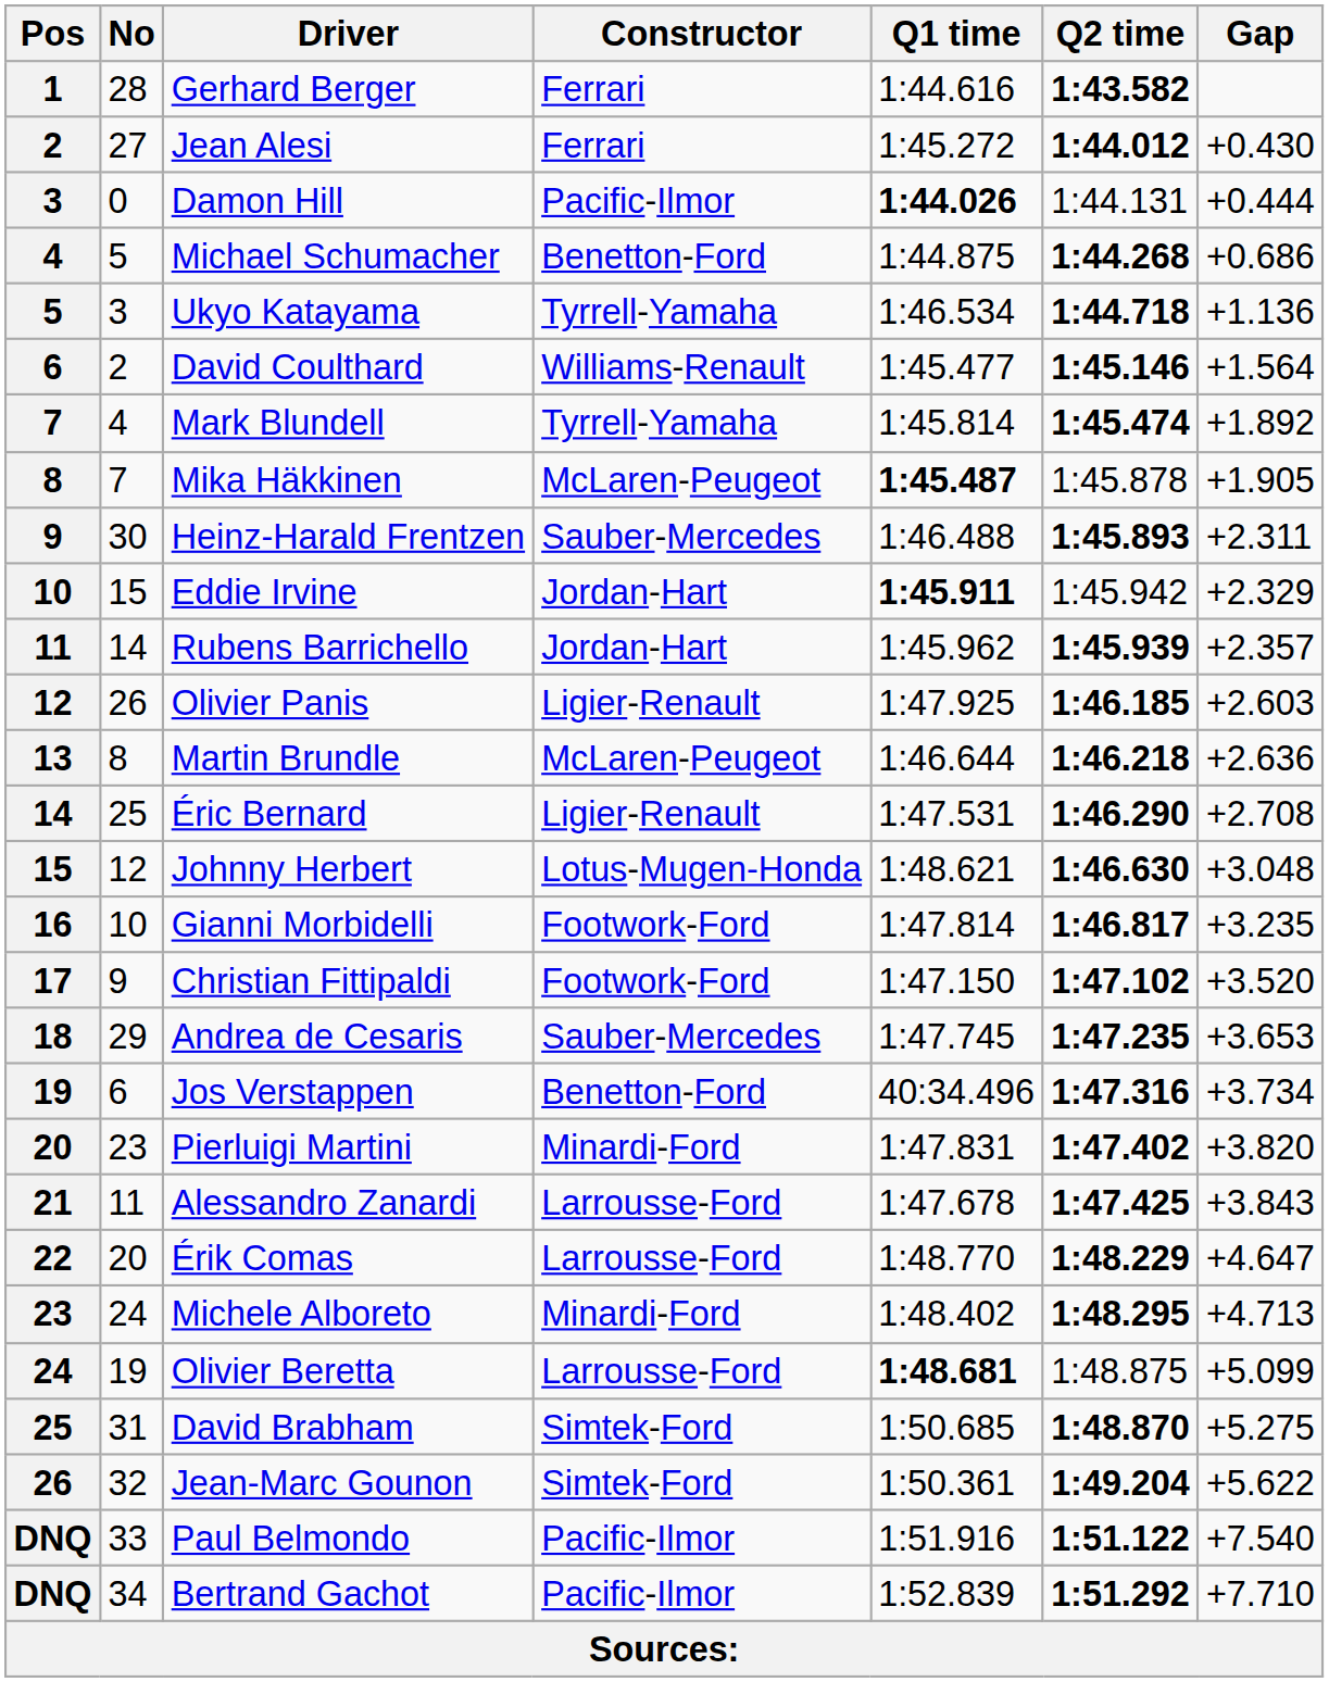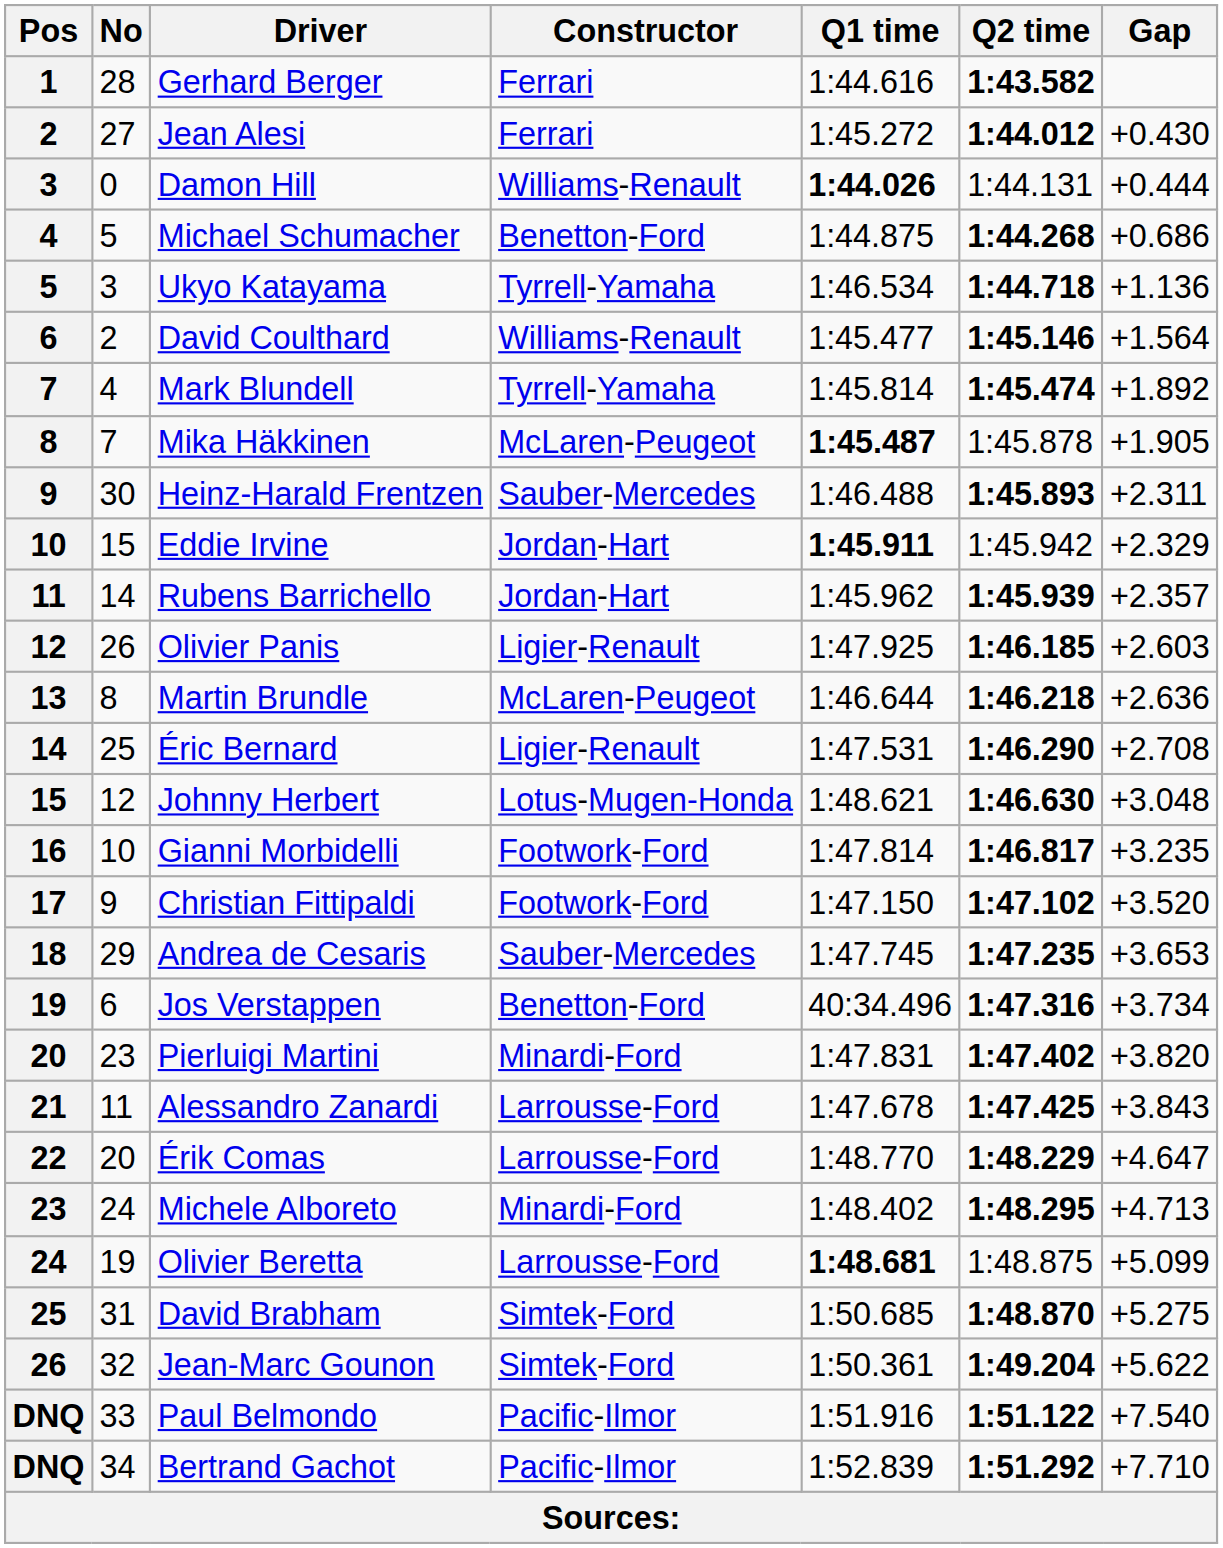Damon Hill | Constructor: Pacific-Ilmor -> Williams-Renault
